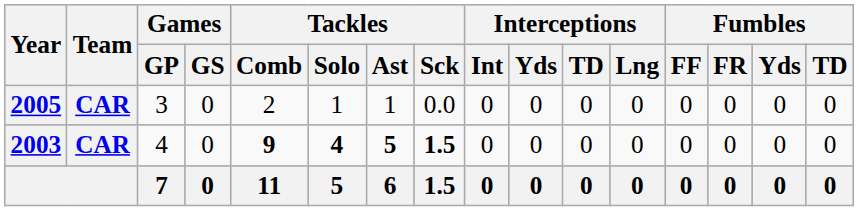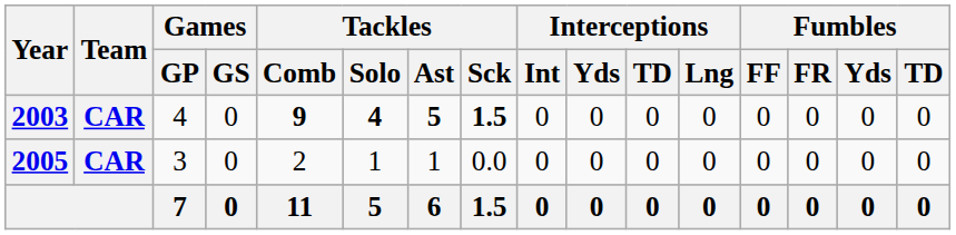rows swapped: 2003 <-> 2005
